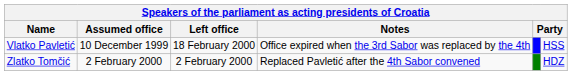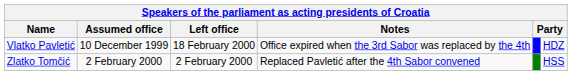Vlatko Pavletić | column 6: HSS -> HDZ
Zlatko Tomčić | column 6: HDZ -> HSS
